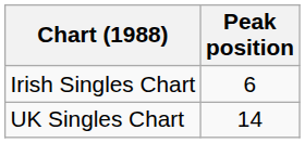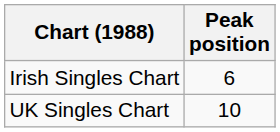UK Singles Chart | Peak position: 14 -> 10
